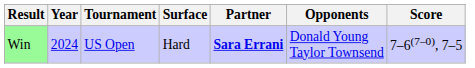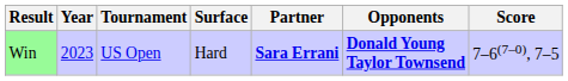Win | Year: 2024 -> 2023
Win | Opponents: normal -> bold
